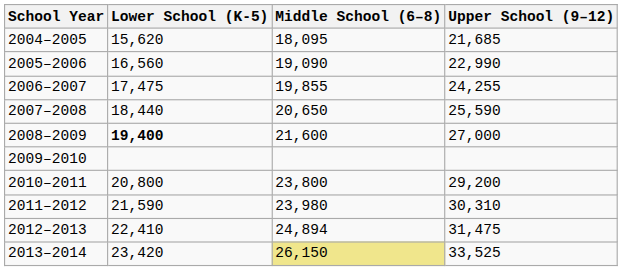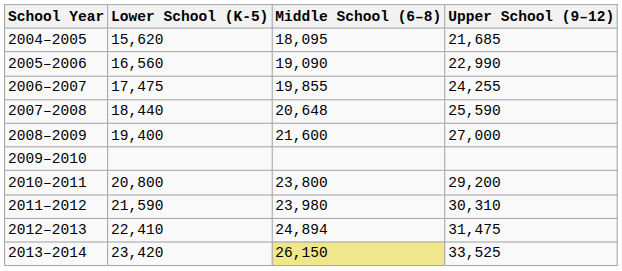2007–2008 | Middle School (6–8): 20,650 -> 20,648
2008–2009 | Lower School (K-5): bold -> normal
